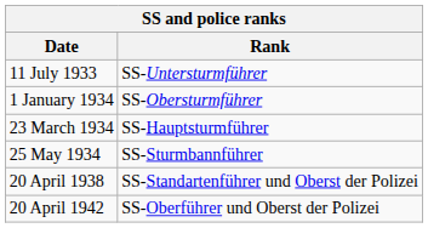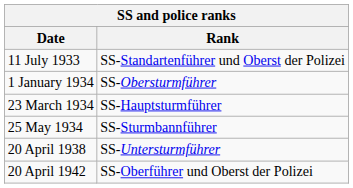11 July 1933 | Rank: SS-Untersturmführer -> SS-Standartenführer und Oberst der Polizei
20 April 1938 | Rank: SS-Standartenführer und Oberst der Polizei -> SS-Untersturmführer
